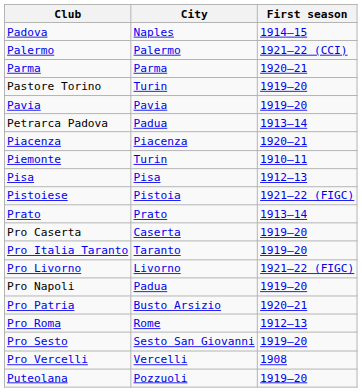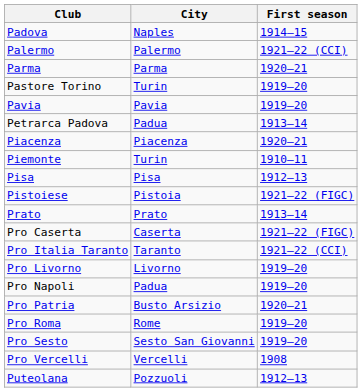Pro Caserta | First season: 1919–20 -> 1921–22 (FIGC)
Pro Italia Taranto | First season: 1919–20 -> 1921–22 (CCI)
Pro Livorno | First season: 1921–22 (FIGC) -> 1919–20
Pro Roma | First season: 1912–13 -> 1919–20
Puteolana | First season: 1919–20 -> 1912–13
